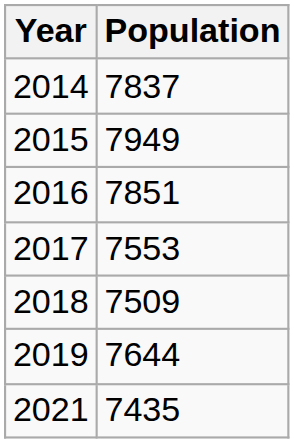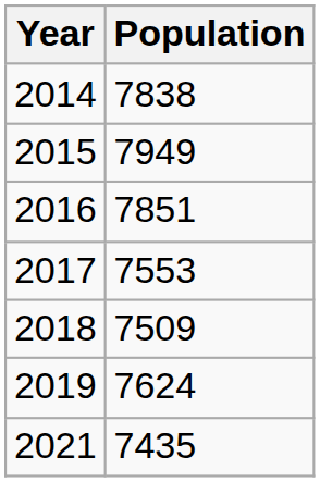2014 | Population: 7837 -> 7838
2019 | Population: 7644 -> 7624
